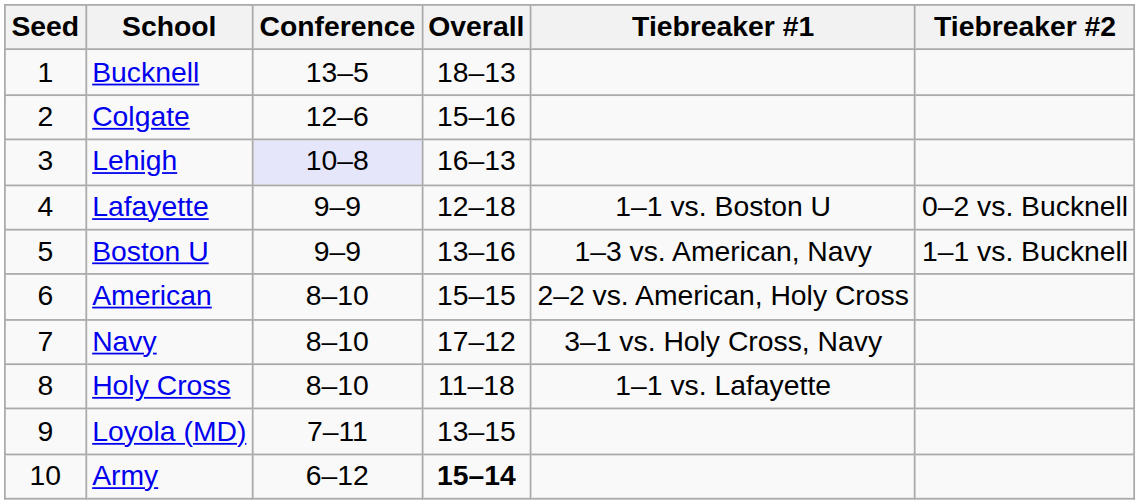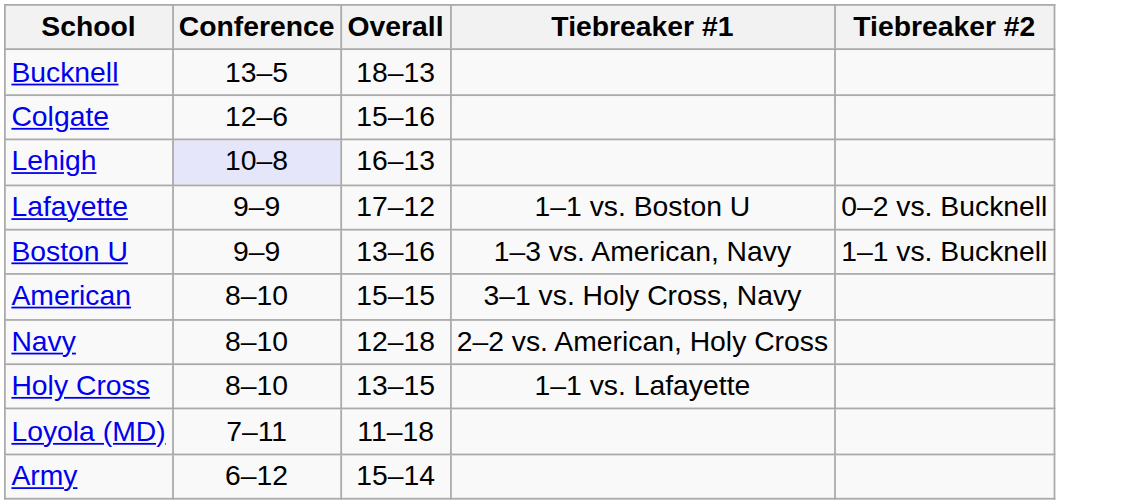- column: Seed | 1 | 2 | 3 | 4 | 5 | 6 | 7 | 8 | 9 | 10
Lafayette | Overall: 12–18 -> 17–12
American | Tiebreaker #1: 2–2 vs. American, Holy Cross -> 3–1 vs. Holy Cross, Navy
Navy | Overall: 17–12 -> 12–18
Navy | Tiebreaker #1: 3–1 vs. Holy Cross, Navy -> 2–2 vs. American, Holy Cross
Holy Cross | Overall: 11–18 -> 13–15
Loyola (MD) | Overall: 13–15 -> 11–18
Army | Overall: bold -> normal
